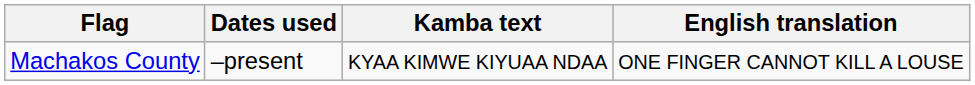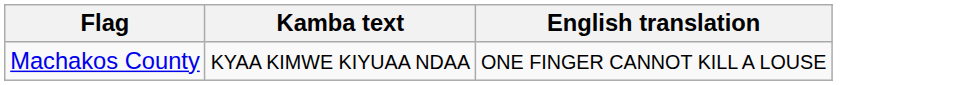- column: Dates used | –present
